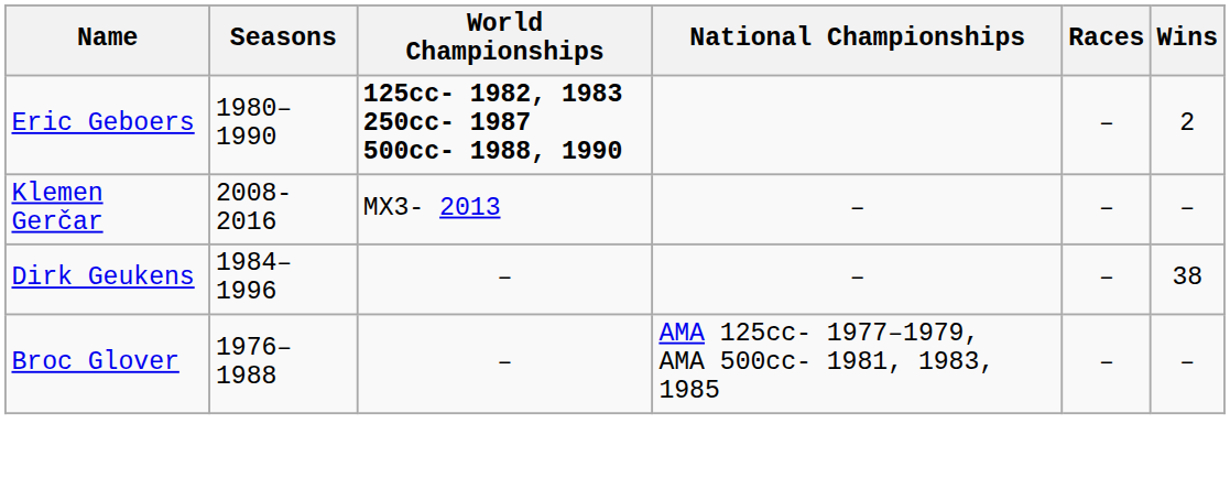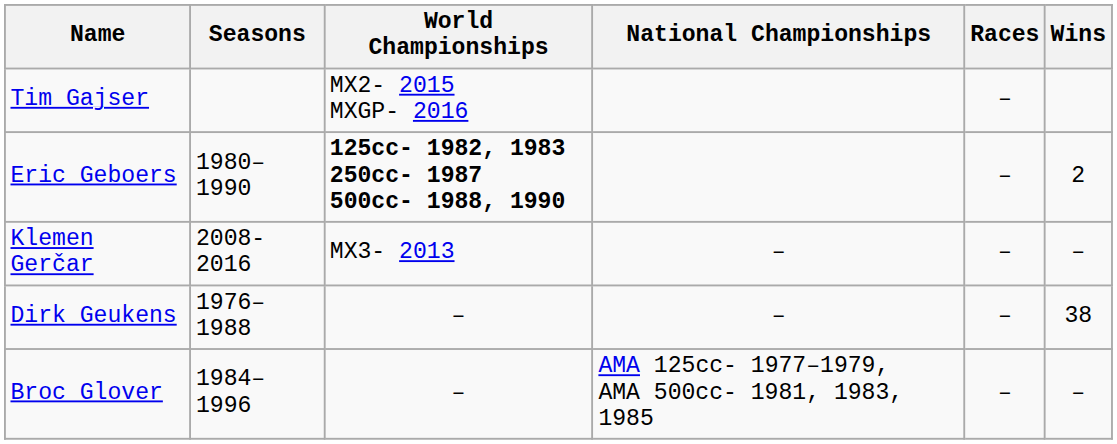+ row: Tim Gajser | MX2- 2015 MXGP- 2016 | –
Dirk Geukens | Seasons: 1984–1996 -> 1976–1988
Broc Glover | Seasons: 1976–1988 -> 1984–1996
